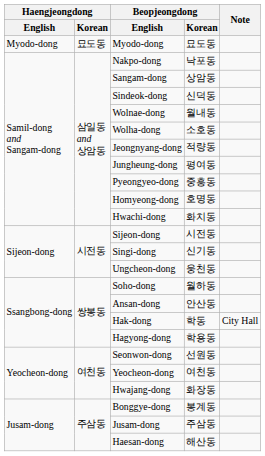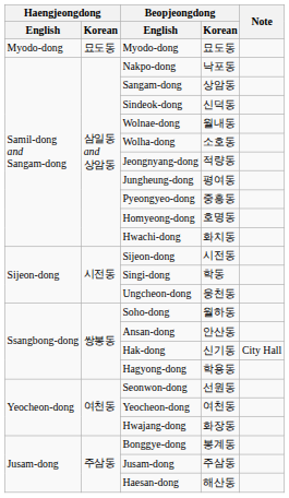Singi-dong | Beopjeongdong / Korean: 신기동 -> 학동
Hak-dong | Beopjeongdong / Korean: 학동 -> 신기동
